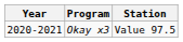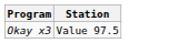- column: Year | 2020-2021
